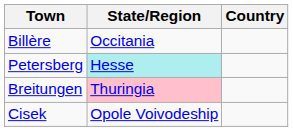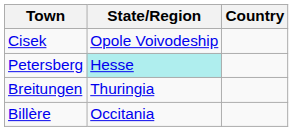rows swapped: Billère <-> Cisek
Breitungen | State/Region: pink background -> no background
